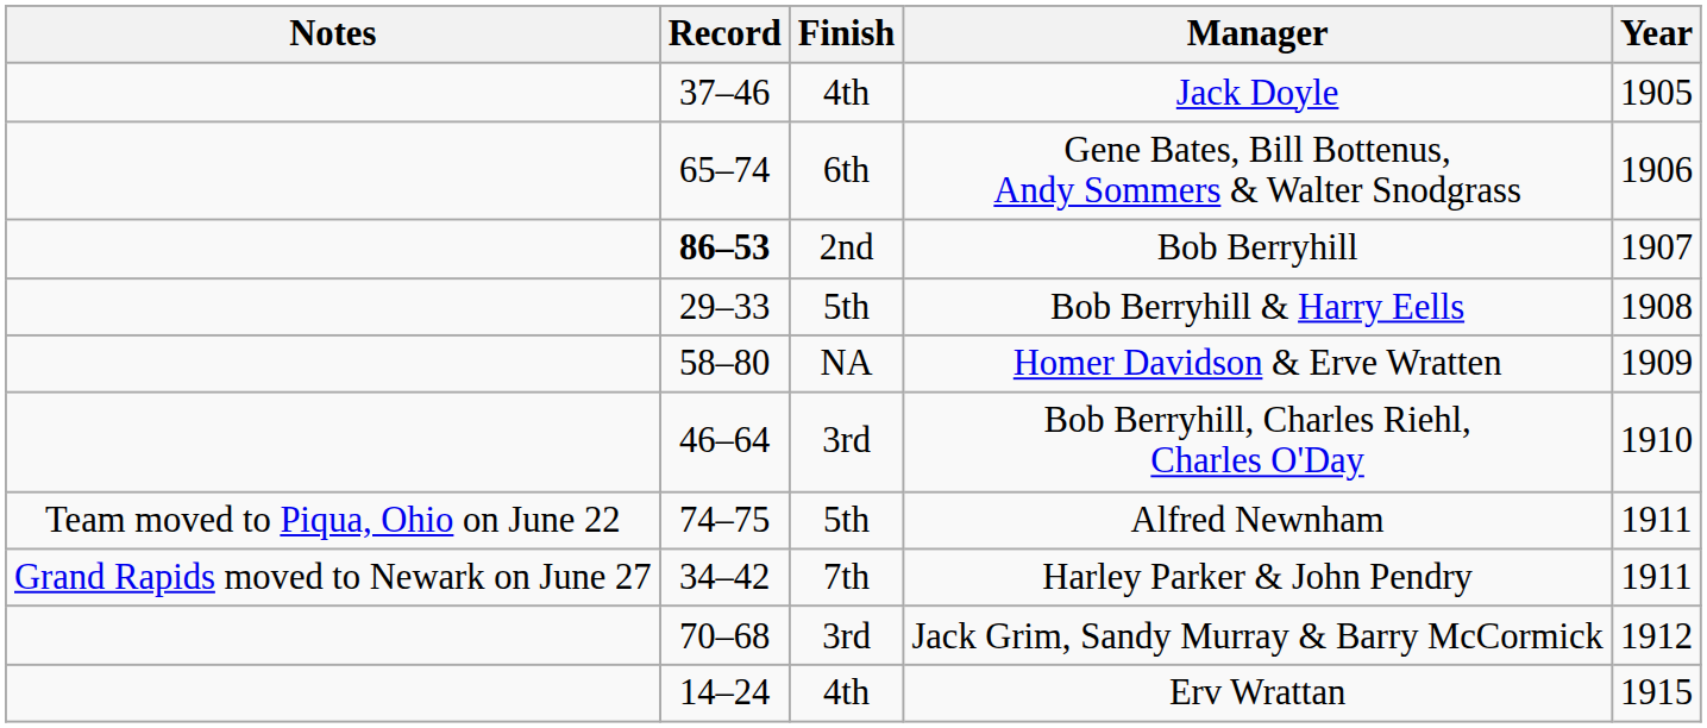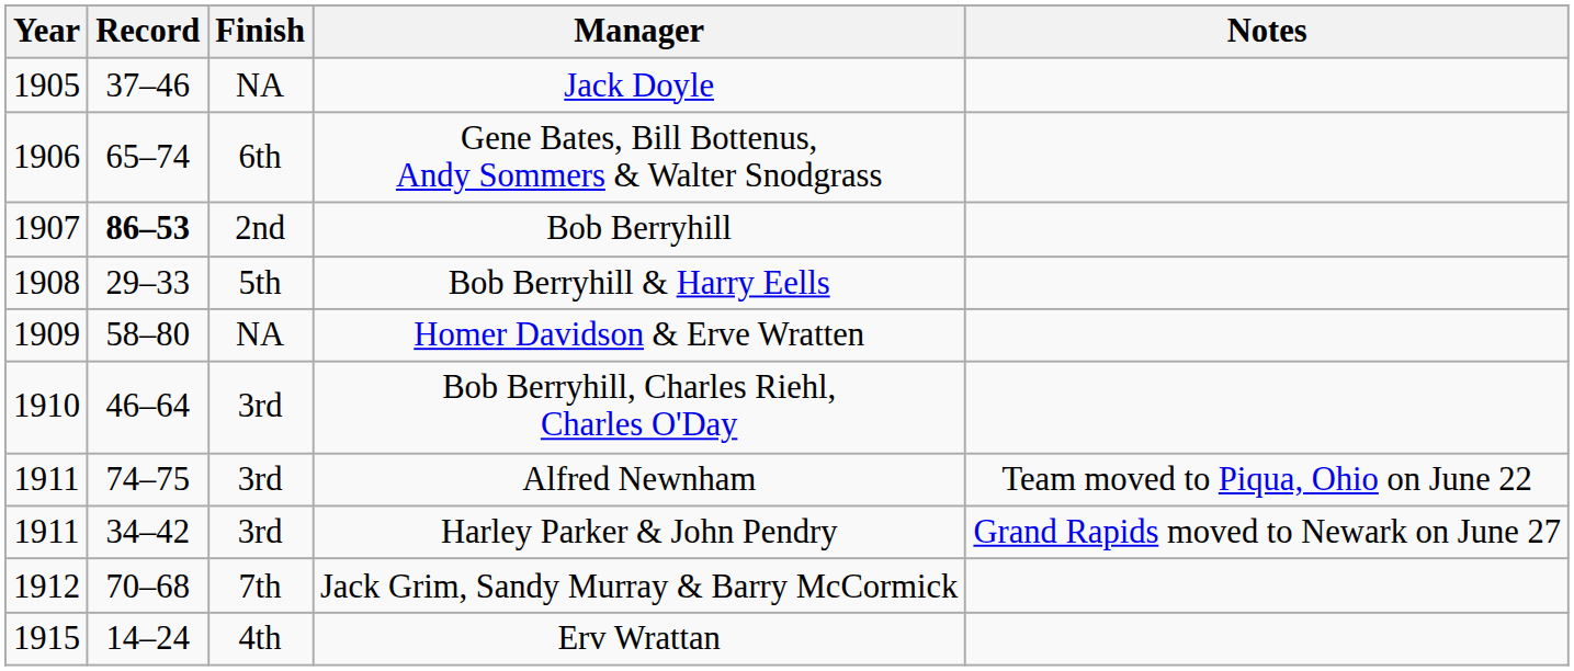columns swapped: Year <-> Notes
Jack Doyle | Finish: 4th -> NA
Alfred Newnham | Finish: 5th -> 3rd
Harley Parker & John Pendry | Finish: 7th -> 3rd
Jack Grim, Sandy Murray & Barry McCormick | Finish: 3rd -> 7th
